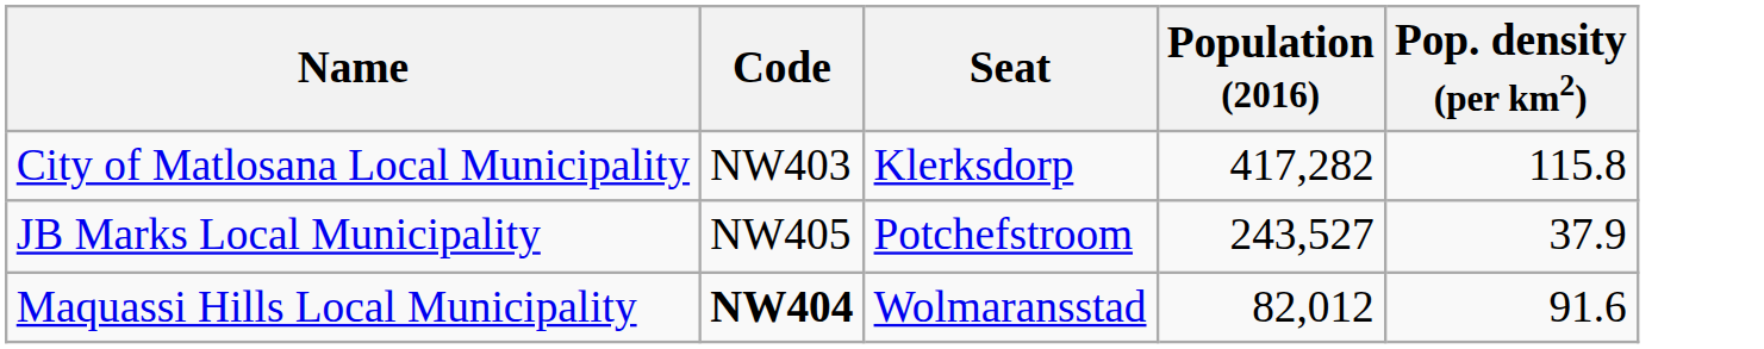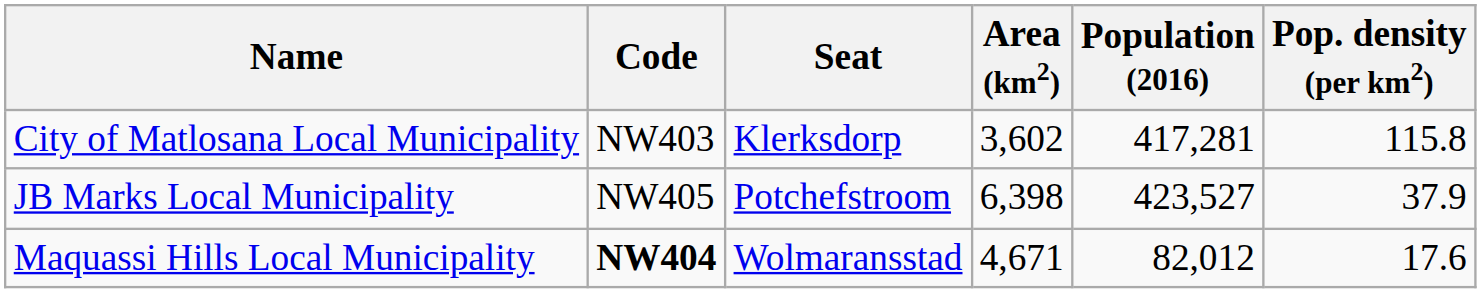+ column: Area (km2) | 3,602 | 6,398 | 4,671
City of Matlosana Local Municipality | Population (2016): 417,282 -> 417,281
JB Marks Local Municipality | Population (2016): 243,527 -> 423,527
Maquassi Hills Local Municipality | Pop. density (per km2): 91.6 -> 17.6
